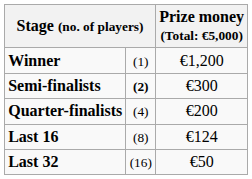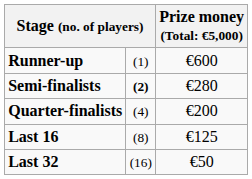- row: Winner | (1) | €1,200
+ row: Runner-up | (1) | €600
Semi-finalists | column 3: €300 -> €280
Last 16 | column 3: €124 -> €125
